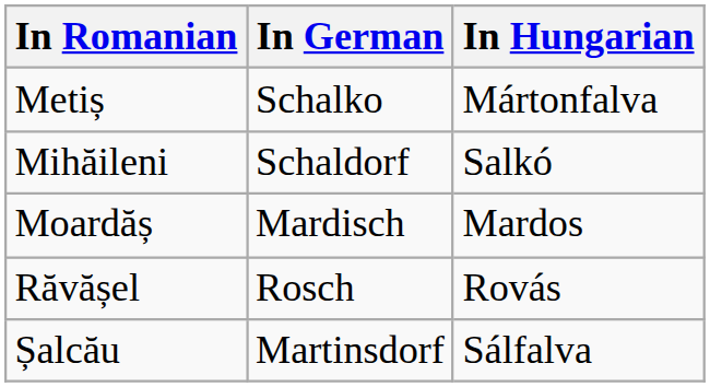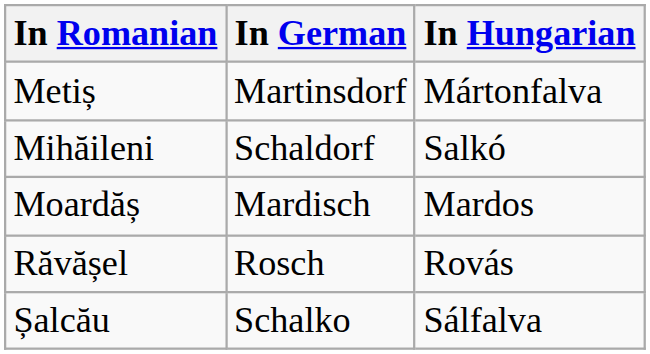Metiș | In German: Schalko -> Martinsdorf
Șalcău | In German: Martinsdorf -> Schalko
